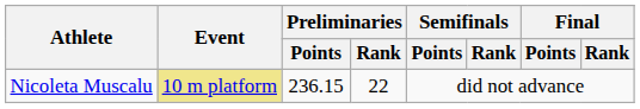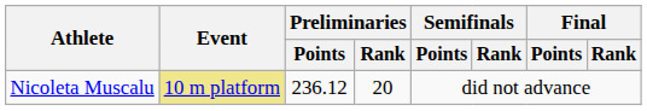Nicoleta Muscalu | Preliminaries / Points: 236.15 -> 236.12
Nicoleta Muscalu | Preliminaries / Rank: 22 -> 20
